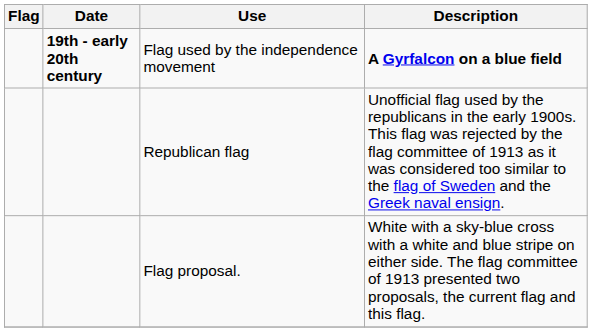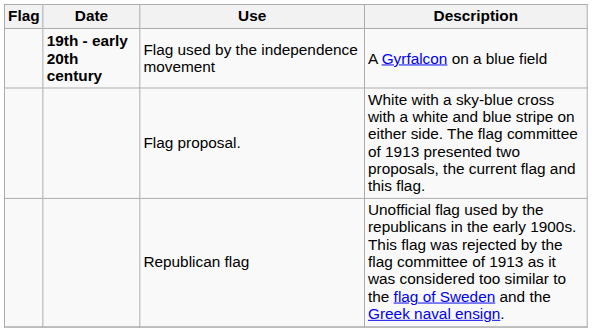Flag used by the independence movement | Description: bold -> normal
rows swapped: Flag proposal. <-> Republican flag
